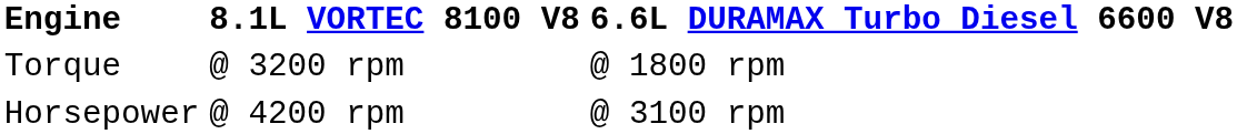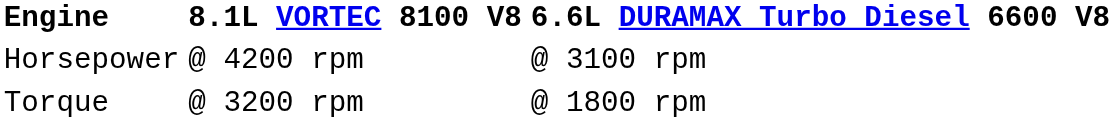rows swapped: Horsepower <-> Torque
